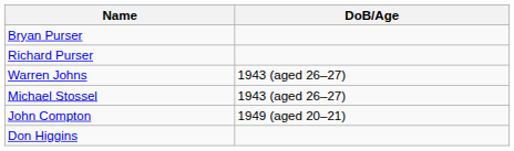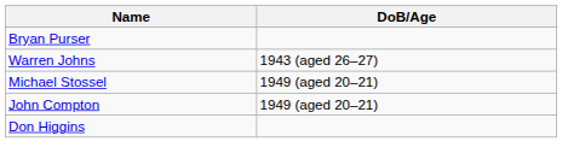- row: Richard Purser
Michael Stossel | DoB/Age: 1943 (aged 26–27) -> 1949 (aged 20–21)
